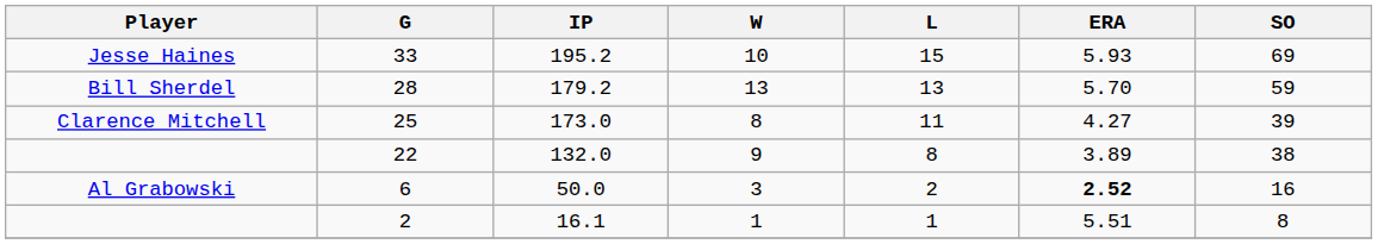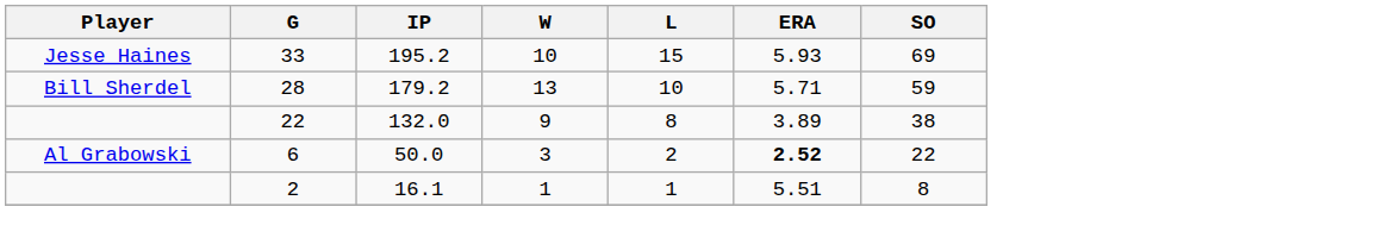28 | L: 13 -> 10
28 | ERA: 5.70 -> 5.71
- row: Clarence Mitchell | 25 | 173.0 | 8 | 11 | 4.27 | 39
6 | SO: 16 -> 22
